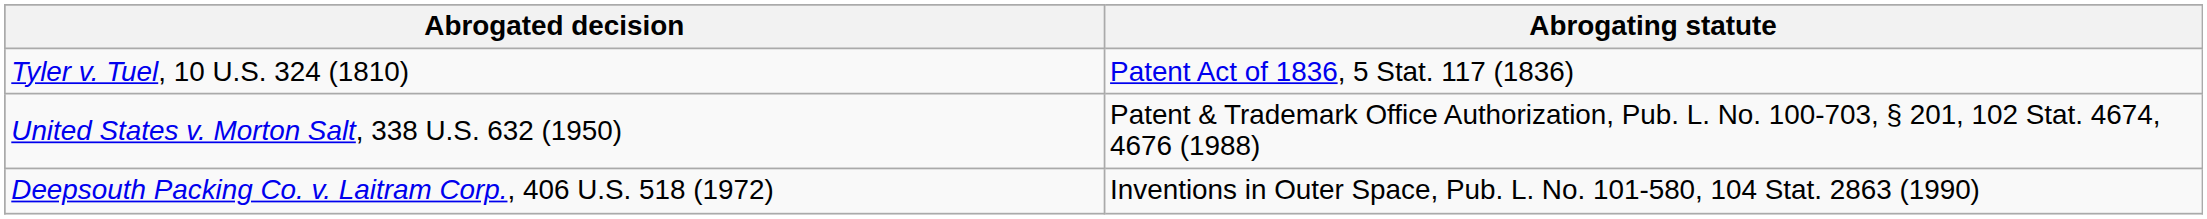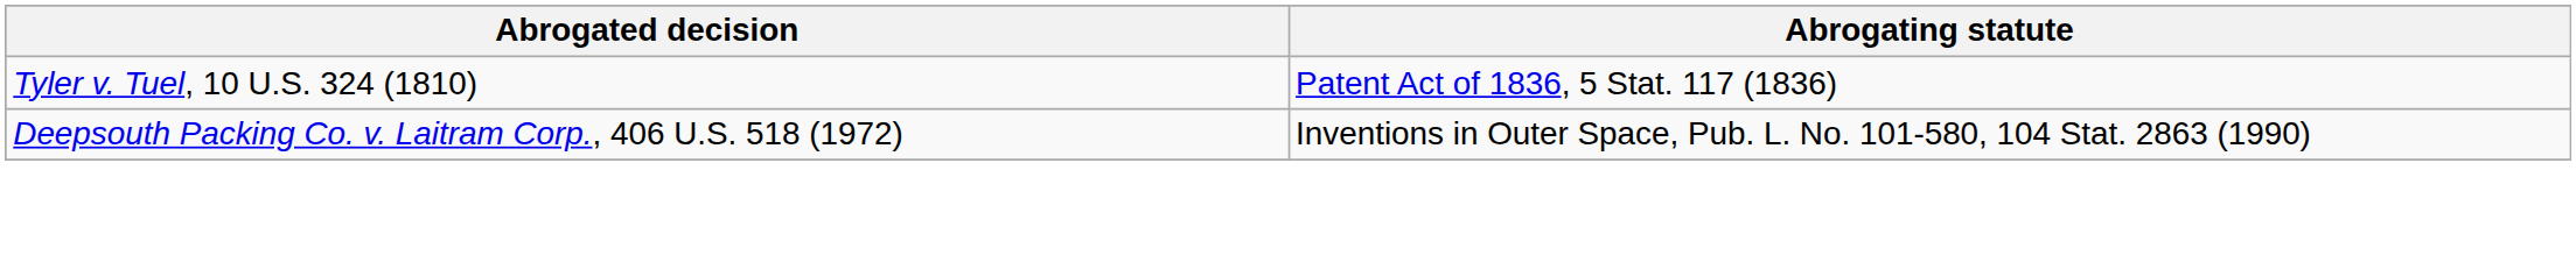- row: United States v. Morton Salt, 338 U.S. 632 (1950) | Patent & Trademark Office Authorization, Pub. L. No. 100-703, § 201, 102 Stat. 4674, 4676 (1988)
